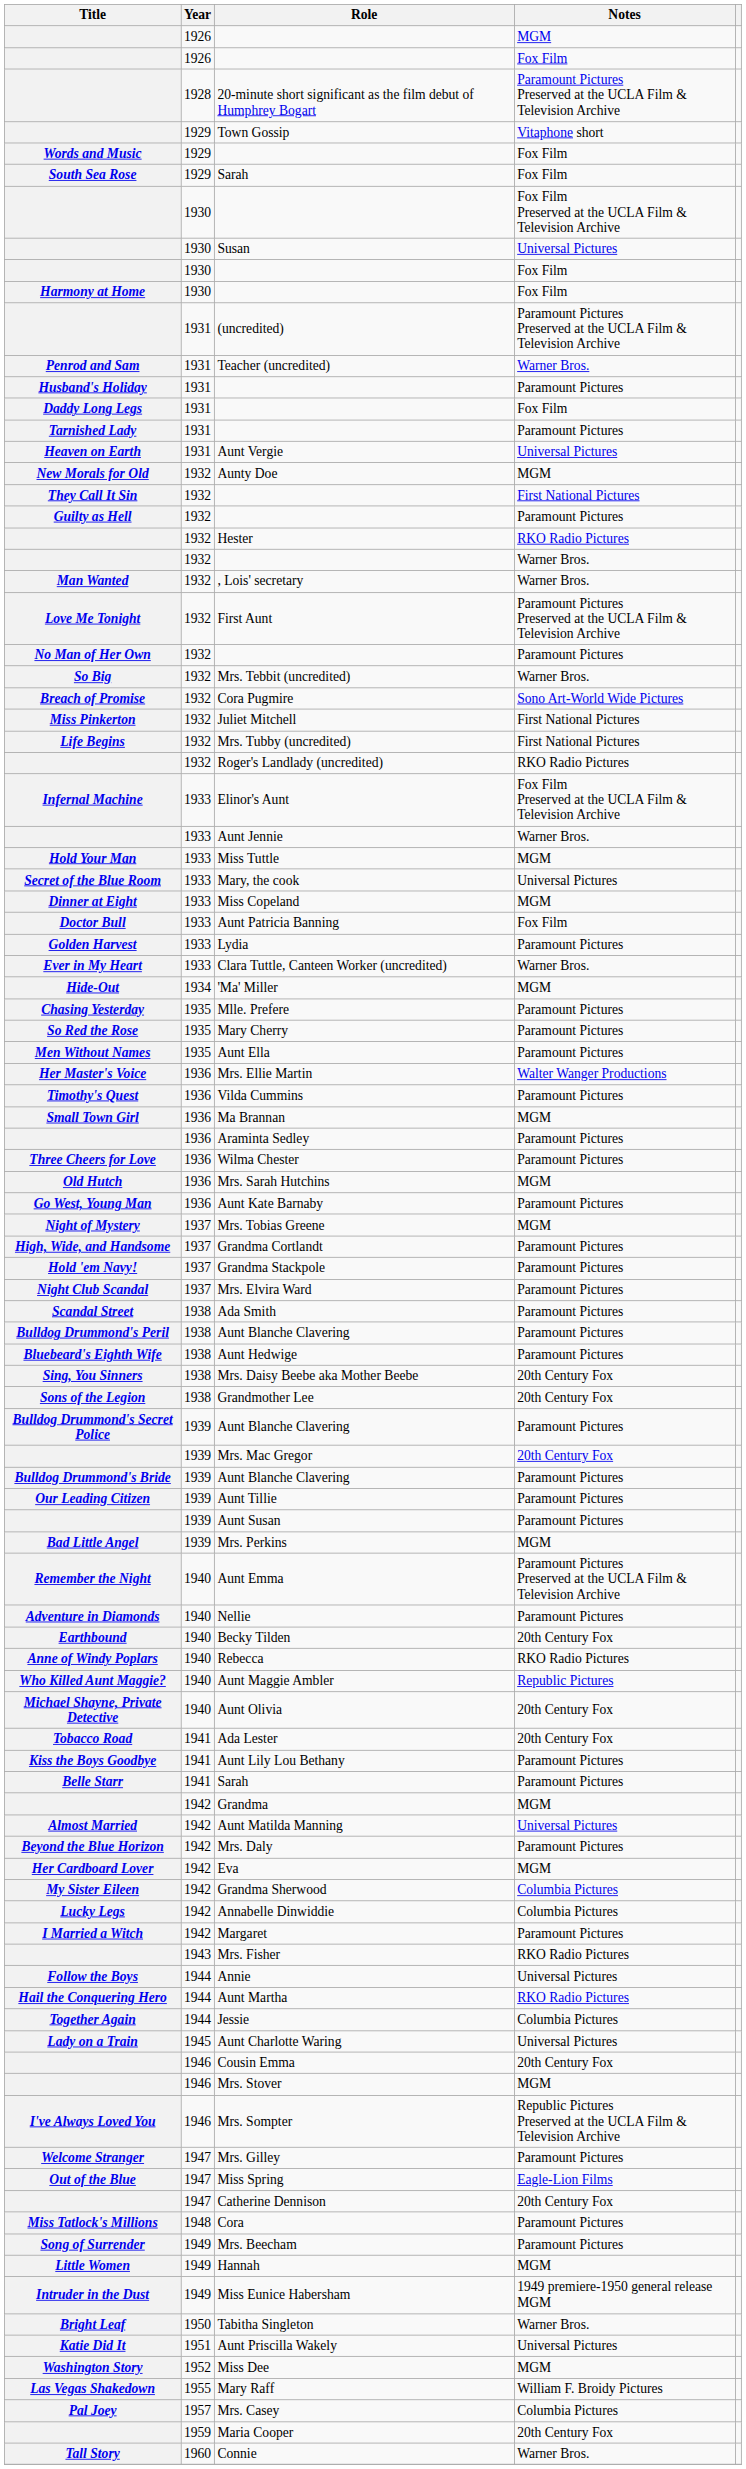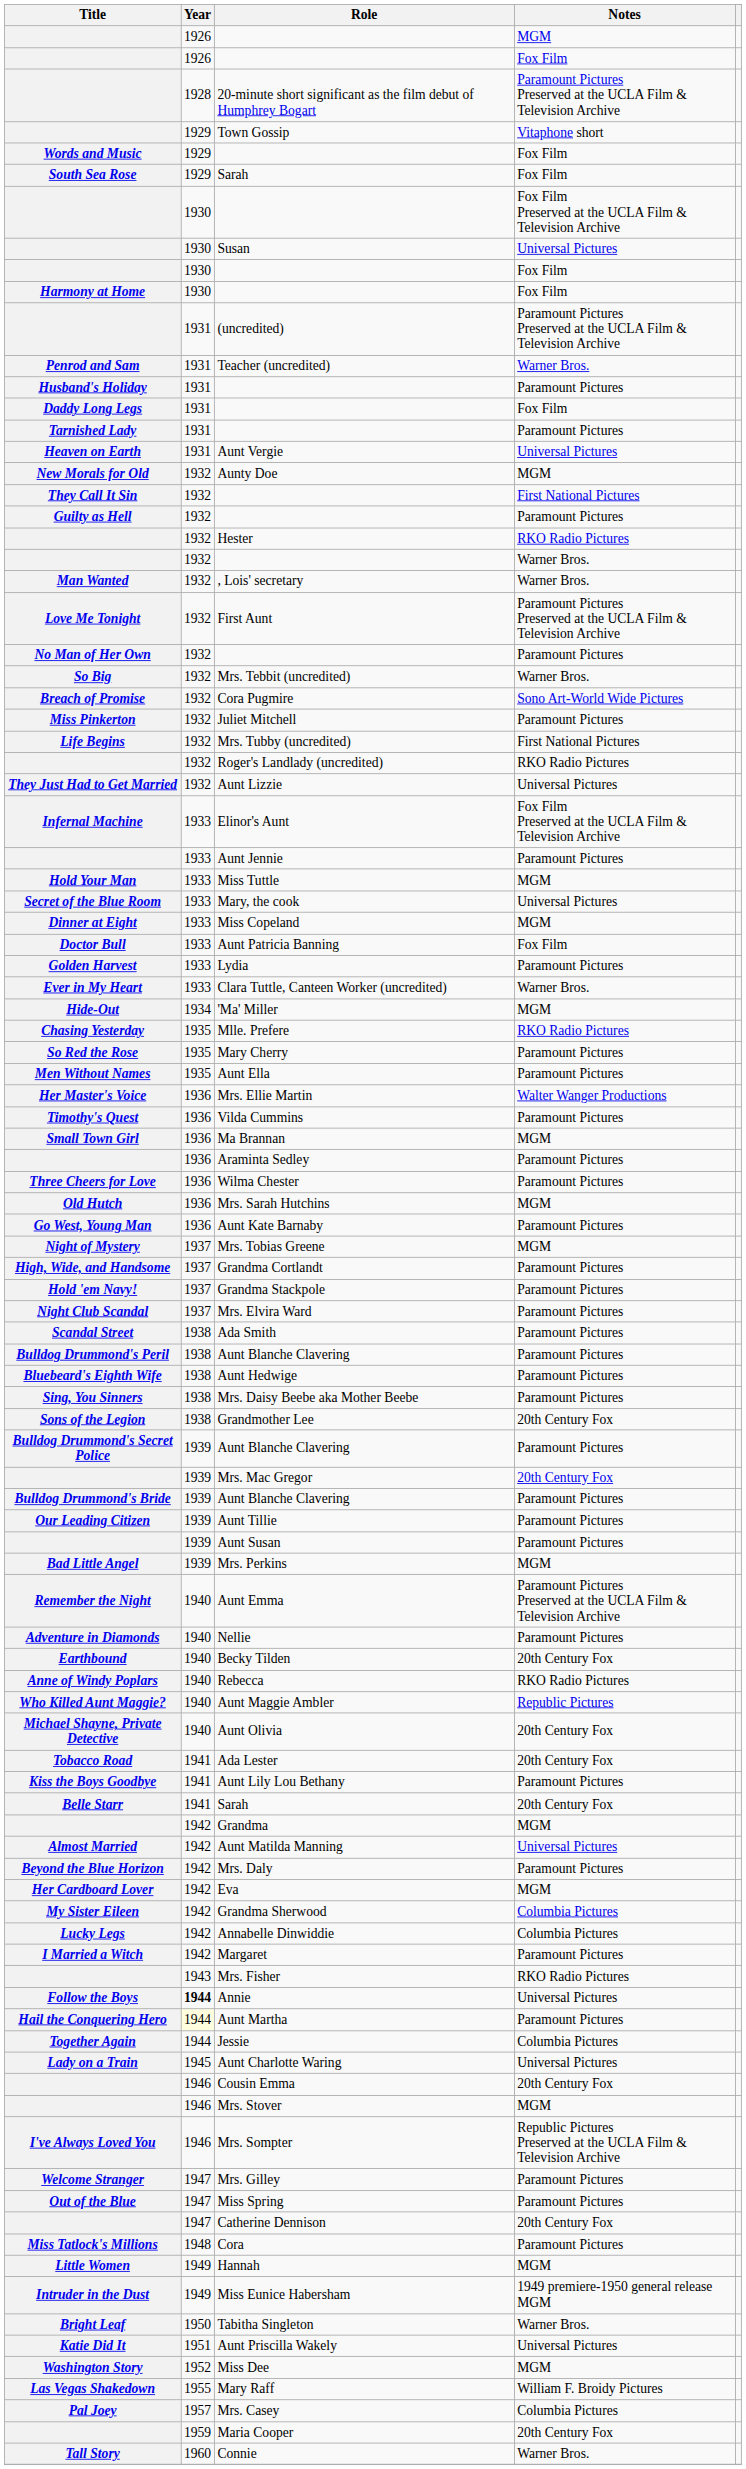Juliet Mitchell | Notes: First National Pictures -> Paramount Pictures
+ row: They Just Had to Get Married | 1932 | Aunt Lizzie | Universal Pictures
Aunt Jennie | Notes: Warner Bros. -> Paramount Pictures
Mlle. Prefere | Notes: Paramount Pictures -> RKO Radio Pictures
Mrs. Daisy Beebe aka Mother Beebe | Notes: 20th Century Fox -> Paramount Pictures
Belle Starr / Sarah | Notes: Paramount Pictures -> 20th Century Fox
Annie | Year: normal -> bold
Aunt Martha | Year: no background -> lightyellow background
Aunt Martha | Notes: RKO Radio Pictures -> Paramount Pictures
Miss Spring | Notes: Eagle-Lion Films -> Paramount Pictures
- row: Song of Surrender | 1949 | Mrs. Beecham | Paramount Pictures
